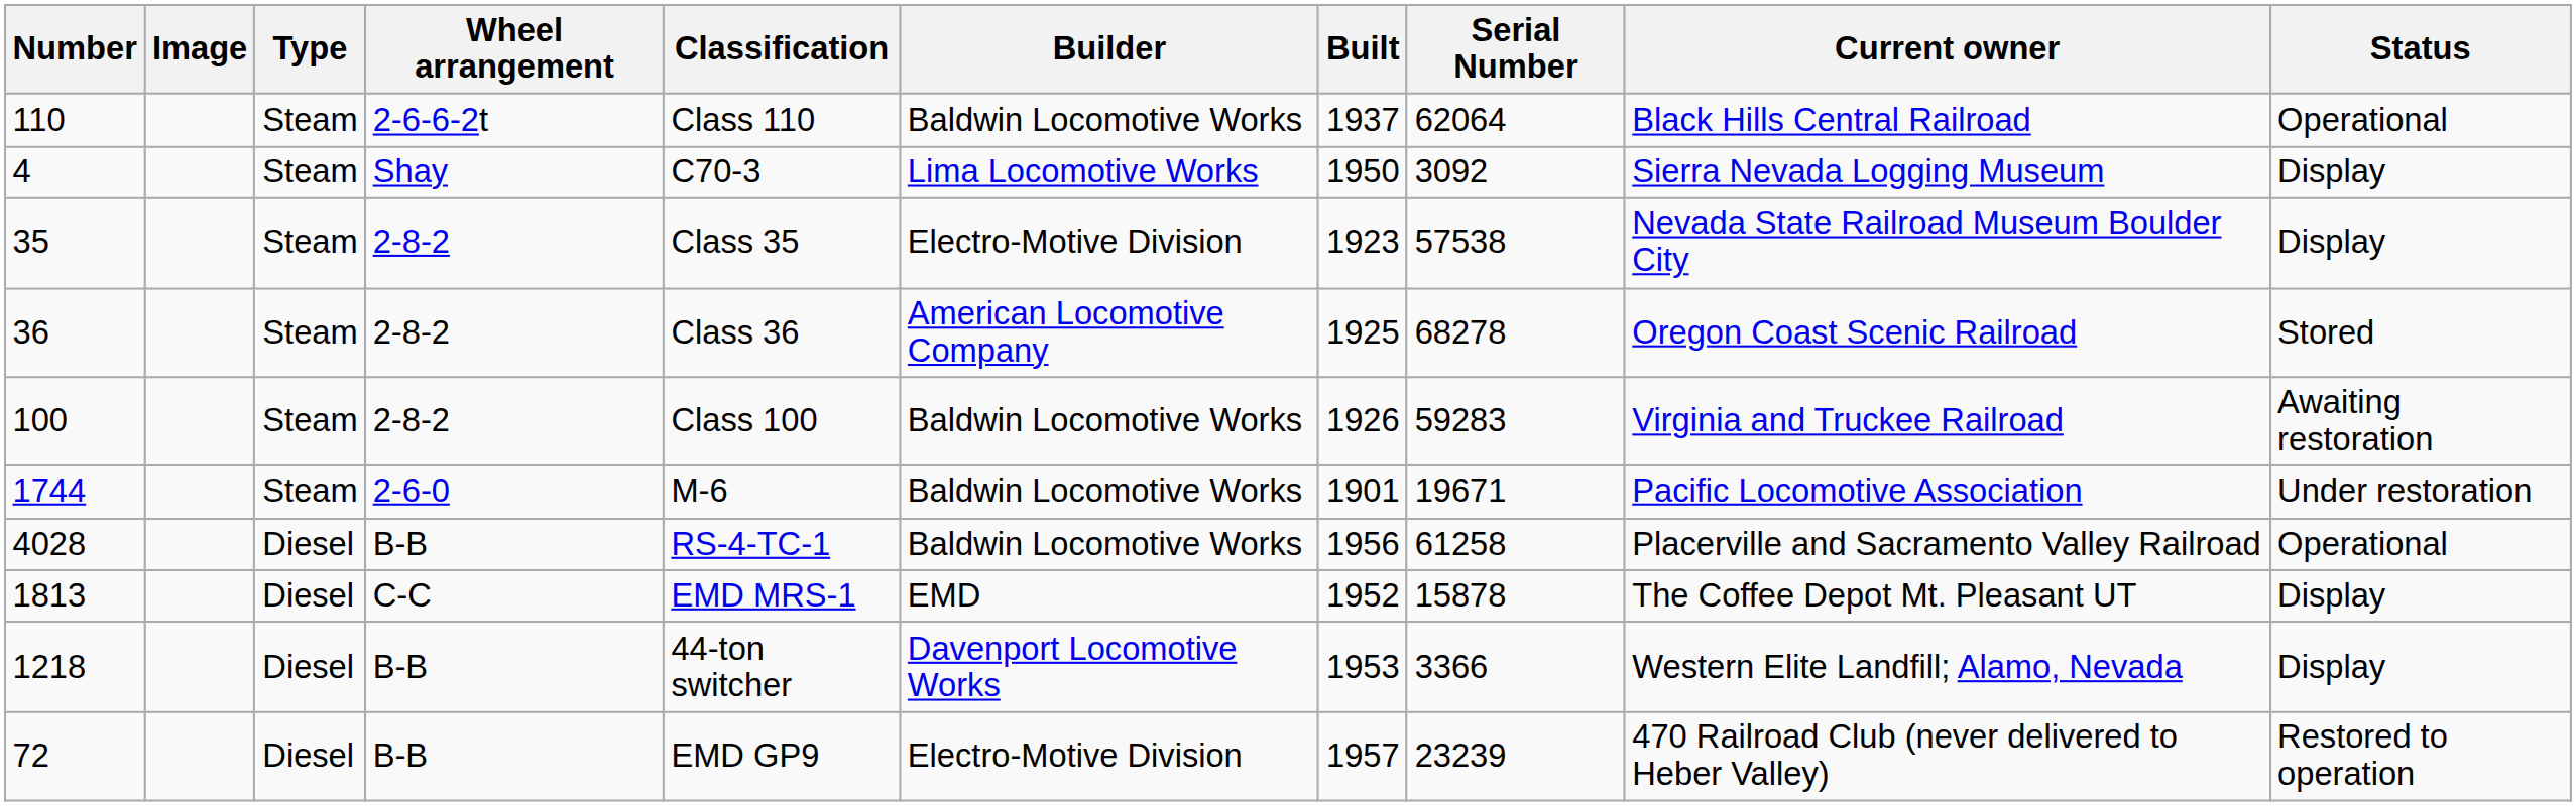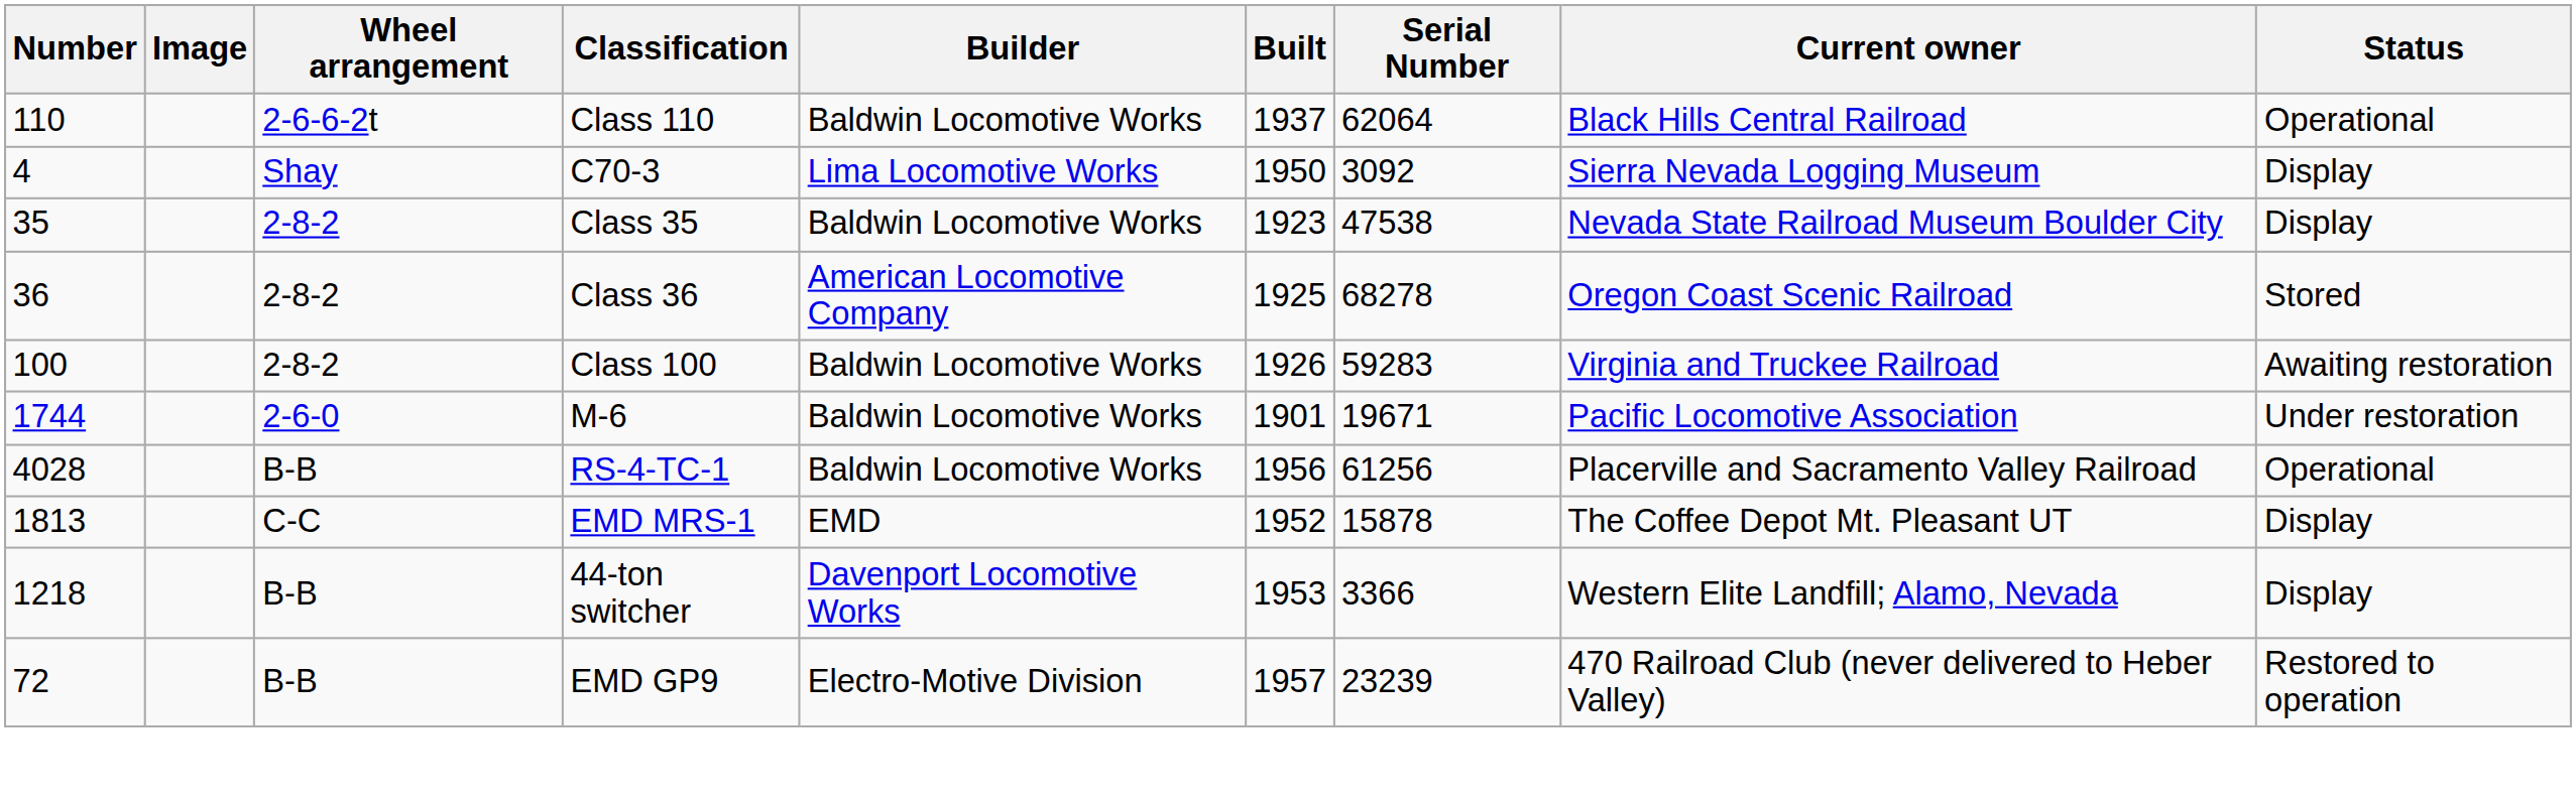- column: Type | Steam | Steam | Steam | Steam | Steam | Steam | Diesel | Diesel | Diesel | Diesel
35 | Builder: Electro-Motive Division -> Baldwin Locomotive Works
35 | Serial Number: 57538 -> 47538
4028 | Serial Number: 61258 -> 61256
